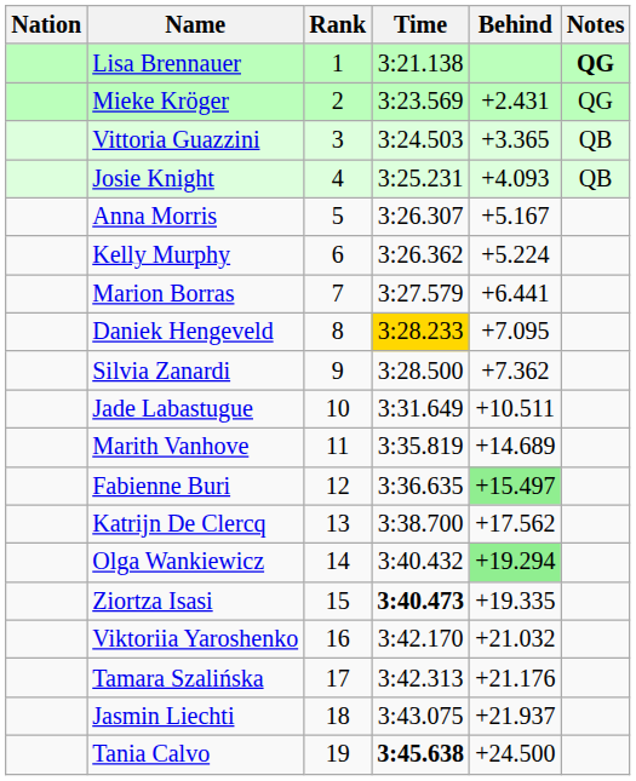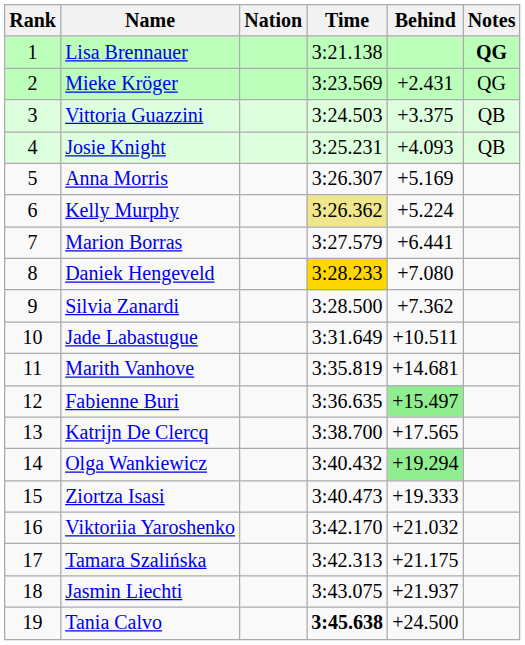columns swapped: Rank <-> Nation
Vittoria Guazzini | Behind: +3.365 -> +3.375
Anna Morris | Behind: +5.167 -> +5.169
Kelly Murphy | Time: no background -> khaki background
Daniek Hengeveld | Behind: +7.095 -> +7.080
Marith Vanhove | Behind: +14.689 -> +14.681
Katrijn De Clercq | Behind: +17.562 -> +17.565
Ziortza Isasi | Time: bold -> normal
Ziortza Isasi | Behind: +19.335 -> +19.333
Tamara Szalińska | Behind: +21.176 -> +21.175
